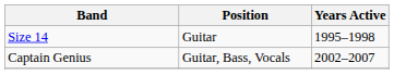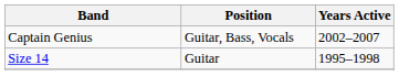rows swapped: Size 14 <-> Captain Genius
